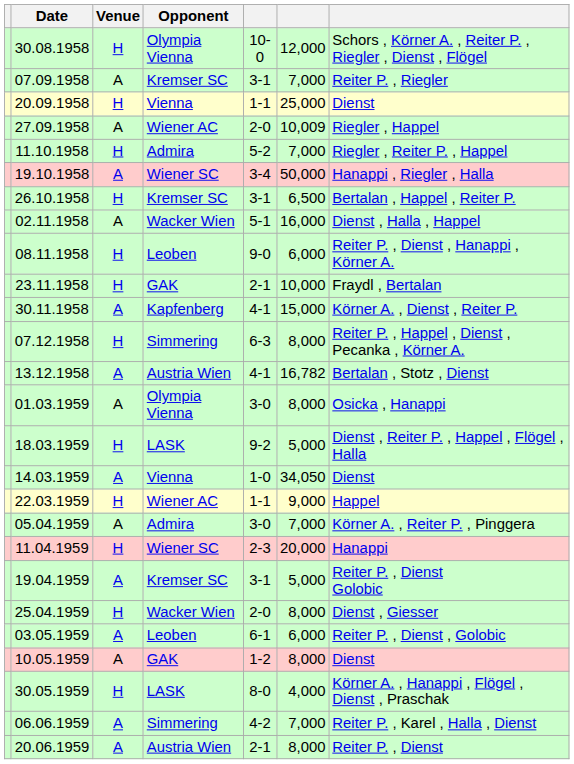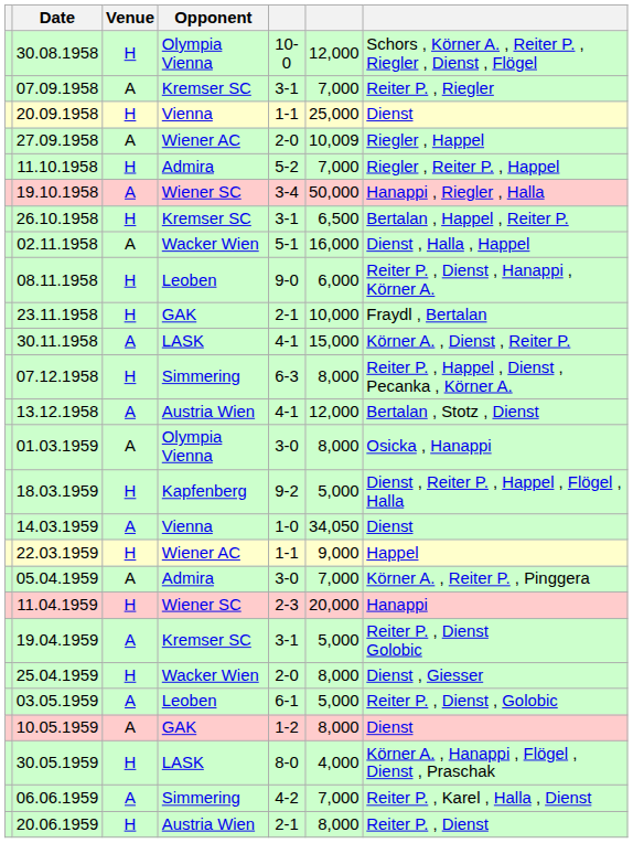30.11.1958 | Opponent: Kapfenberg -> LASK
13.12.1958 | column 6: 16,782 -> 12,000
18.03.1959 | Opponent: LASK -> Kapfenberg
03.05.1959 | column 6: 6,000 -> 5,000
20.06.1959 | Venue: A -> H
